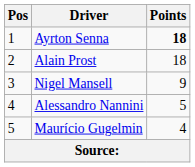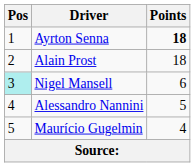Nigel Mansell | Pos: no background -> paleturquoise background
Nigel Mansell | Points: 9 -> 6
